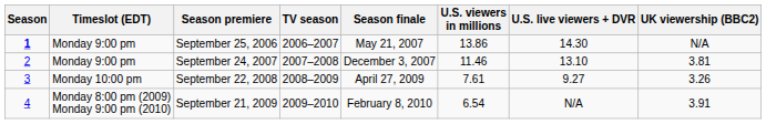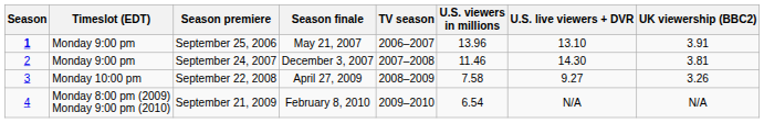columns swapped: Season finale <-> TV season
September 25, 2006 | U.S. viewers in millions: 13.86 -> 13.96
September 25, 2006 | U.S. live viewers + DVR: 14.30 -> 13.10
September 25, 2006 | UK viewership (BBC2): N/A -> 3.91
September 24, 2007 | U.S. live viewers + DVR: 13.10 -> 14.30
September 22, 2008 | U.S. viewers in millions: 7.61 -> 7.58
September 21, 2009 | UK viewership (BBC2): 3.91 -> N/A
